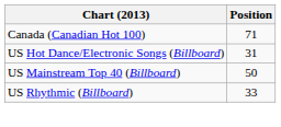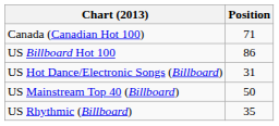+ row: US Billboard Hot 100 | 86
US Rhythmic (Billboard) | Position: 33 -> 35
